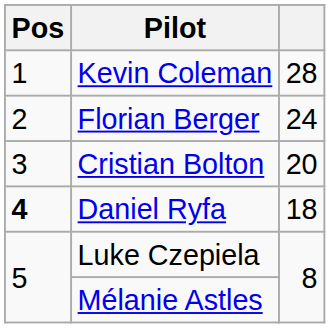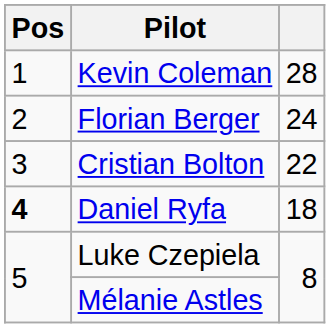Cristian Bolton | column 3: 20 -> 22
